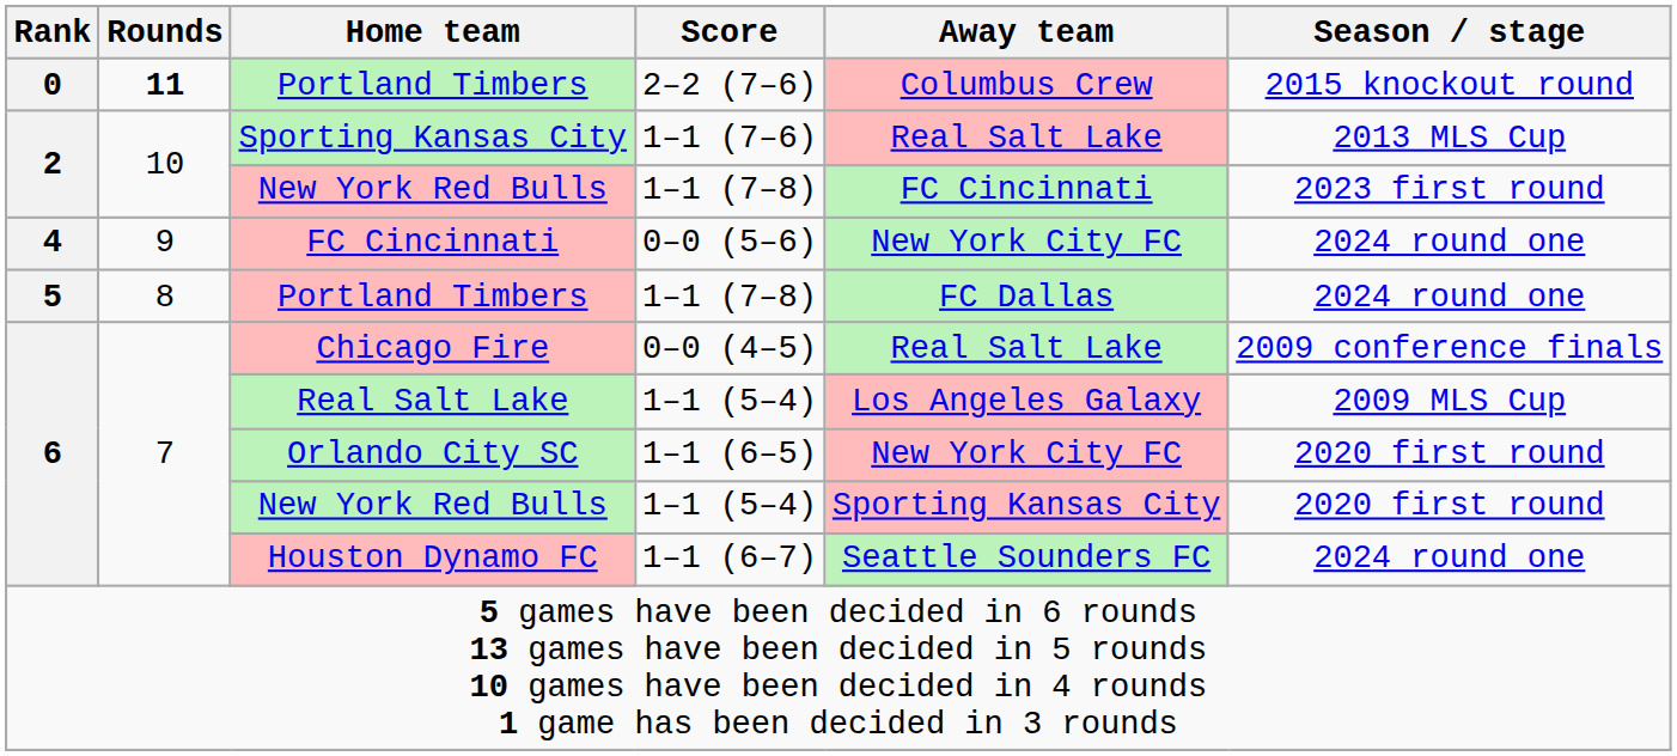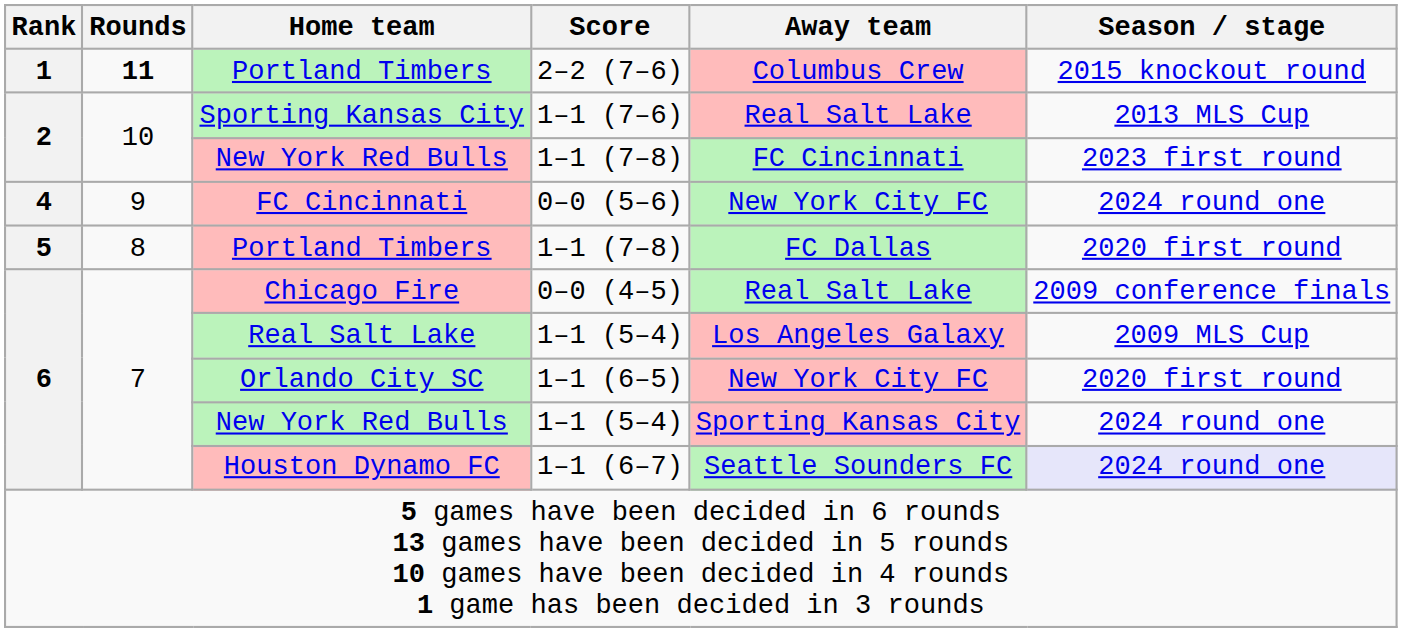Portland Timbers / 2–2 (7–6) | Rank: 0 -> 1
Portland Timbers / 1–1 (7–8) | Season / stage: 2024 round one -> 2020 first round
New York Red Bulls / 1–1 (5–4) | Season / stage: 2020 first round -> 2024 round one
Houston Dynamo FC | Season / stage: no background -> lavender background
